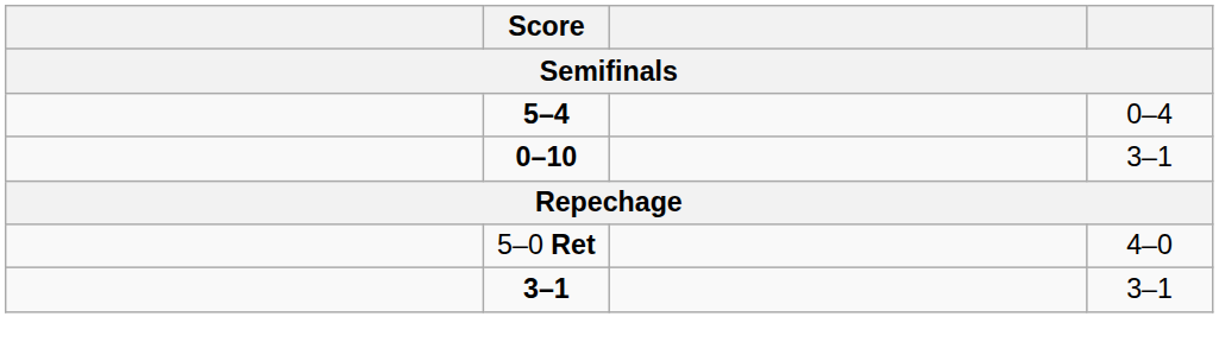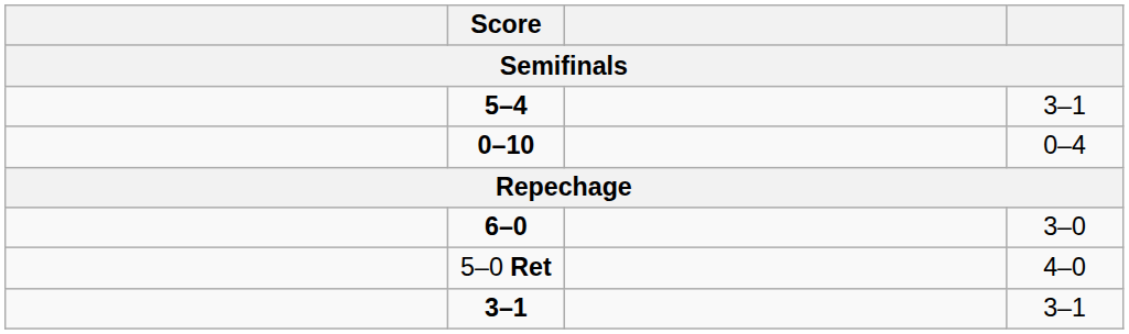5–4 | column 4: 0–4 -> 3–1
0–10 | column 4: 3–1 -> 0–4
+ row: 6–0 | 3–0
